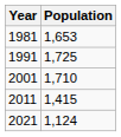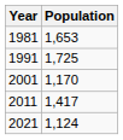2001 | Population: 1,710 -> 1,170
2011 | Population: 1,415 -> 1,417
